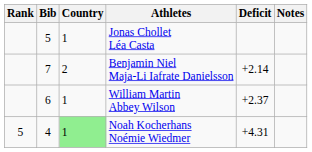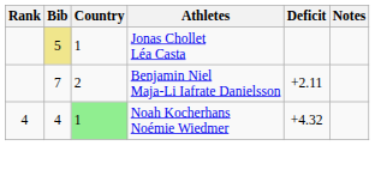Jonas Chollet Léa Casta | Bib: no background -> khaki background
Benjamin Niel Maja-Li Iafrate Danielsson | Deficit: +2.14 -> +2.11
- row: 6 | 1 | William Martin Abbey Wilson | +2.37
Noah Kocherhans Noémie Wiedmer | Rank: 5 -> 4
Noah Kocherhans Noémie Wiedmer | Deficit: +4.31 -> +4.32
